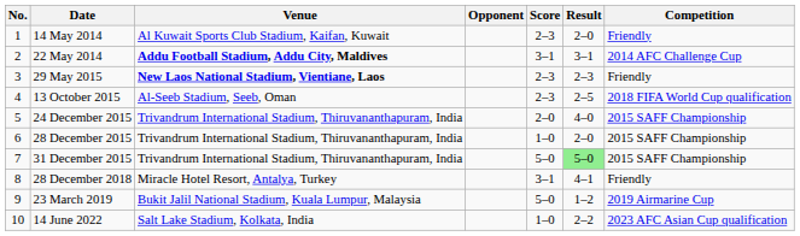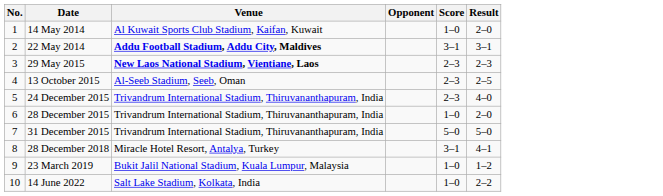- column: Competition | Friendly | 2014 AFC Challenge Cup | Friendly | 2018 FIFA World Cup qualification | 2015 SAFF Championship | 2015 SAFF Championship | 2015 SAFF Championship | Friendly | 2019 Airmarine Cup | 2023 AFC Asian Cup qualification
14 May 2014 | Score: 2–3 -> 1–0
24 December 2015 | Score: 2–0 -> 2–3
31 December 2015 | Result: lightgreen background -> no background
23 March 2019 | Score: 5–0 -> 1–0
